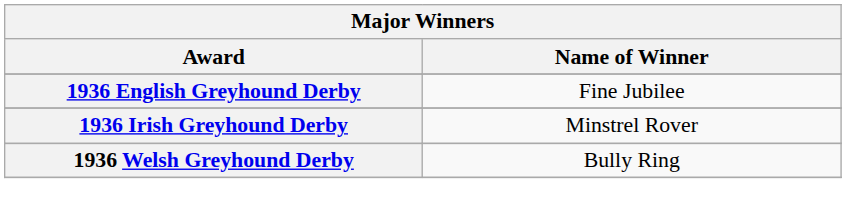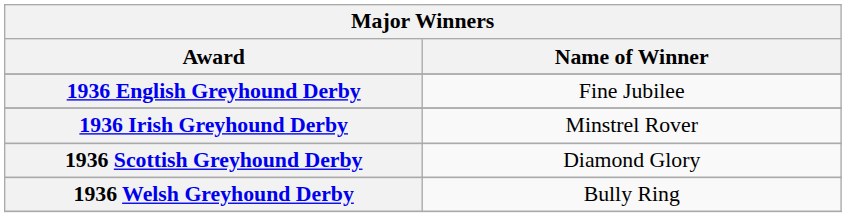+ row: 1936 Scottish Greyhound Derby | Diamond Glory
